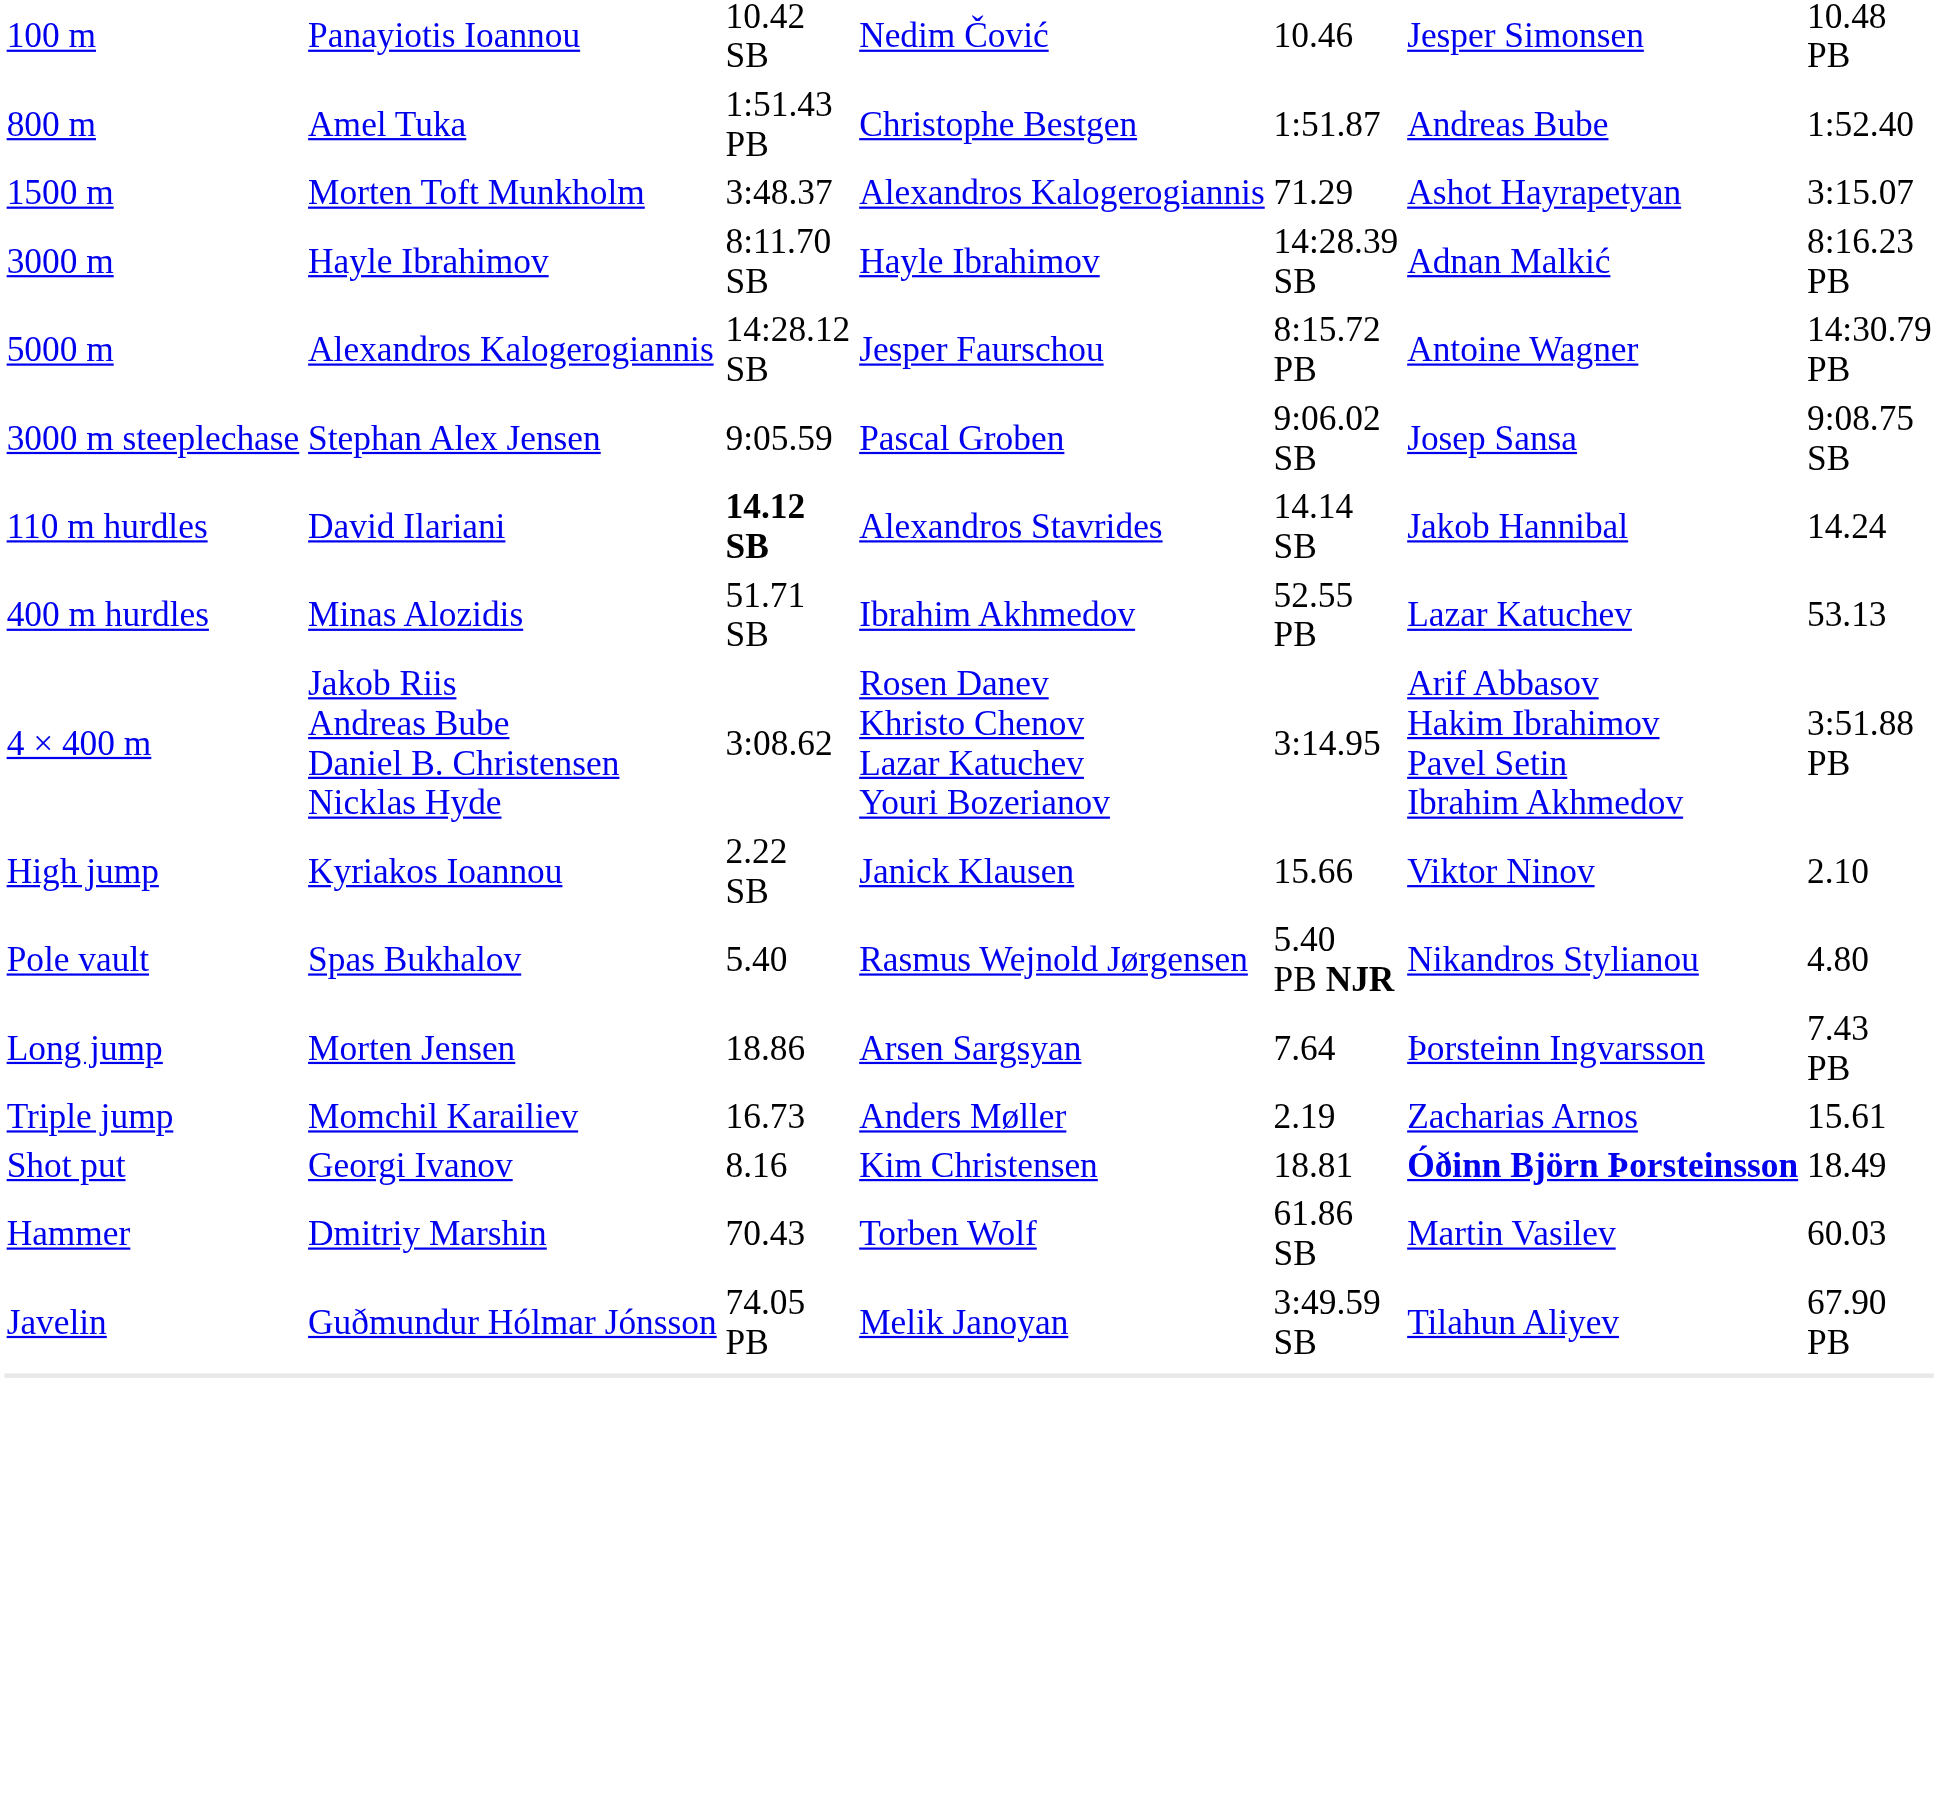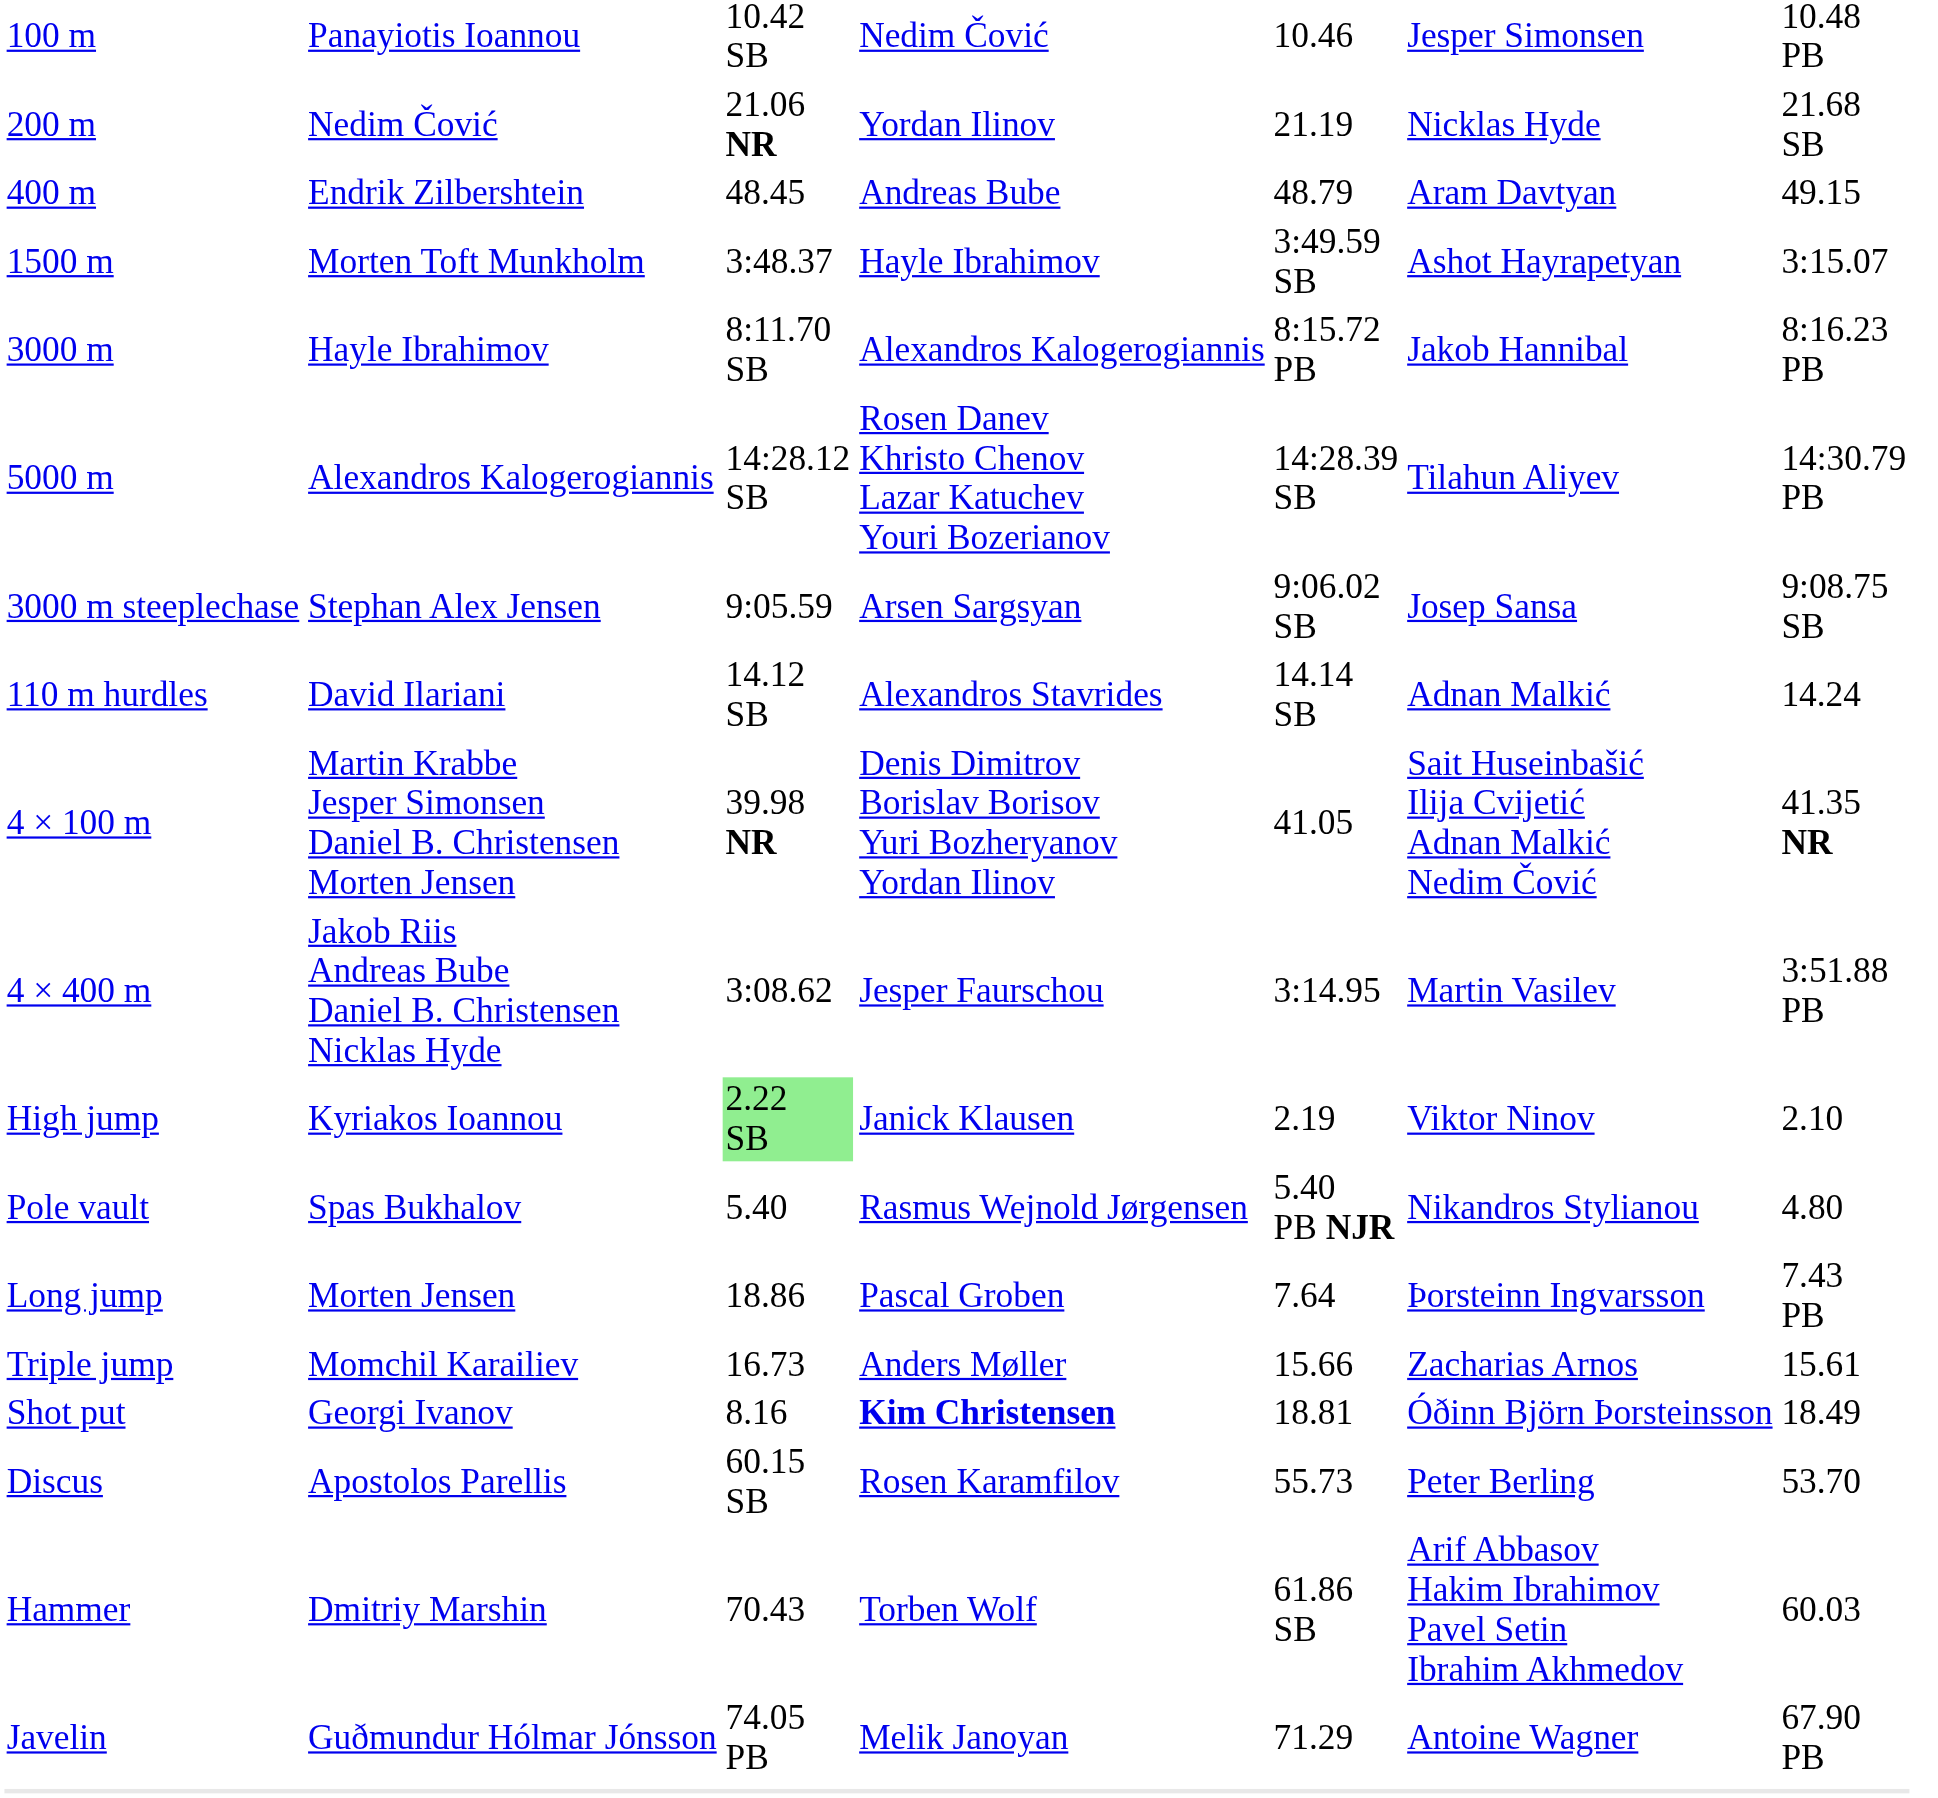+ row: 200 m | Nedim Čović | 21.06 NR | Yordan Ilinov | 21.19 | Nicklas Hyde | 21.68 SB
+ row: 400 m | Endrik Zilbershtein | 48.45 | Andreas Bube | 48.79 | Aram Davtyan | 49.15
- row: 800 m | Amel Tuka | 1:51.43 PB | Christophe Bestgen | 1:51.87 | Andreas Bube | 1:52.40
1500 m | column 4: Alexandros Kalogerogiannis -> Hayle Ibrahimov
1500 m | column 5: 71.29 -> 3:49.59 SB
3000 m | column 4: Hayle Ibrahimov -> Alexandros Kalogerogiannis
3000 m | column 5: 14:28.39 SB -> 8:15.72 PB
3000 m | column 6: Adnan Malkić -> Jakob Hannibal
5000 m | column 4: Jesper Faurschou -> Rosen Danev Khristo Chenov Lazar Katuchev Youri Bozerianov
5000 m | column 5: 8:15.72 PB -> 14:28.39 SB
5000 m | column 6: Antoine Wagner -> Tilahun Aliyev
3000 m steeplechase | column 4: Pascal Groben -> Arsen Sargsyan
110 m hurdles | column 3: bold -> normal
110 m hurdles | column 6: Jakob Hannibal -> Adnan Malkić
- row: 400 m hurdles | Minas Alozidis | 51.71 SB | Ibrahim Akhmedov | 52.55 PB | Lazar Katuchev | 53.13
+ row: 4 × 100 m | Martin Krabbe Jesper Simonsen Daniel B. Christensen Morten Jensen | 39.98 NR | Denis Dimitrov Borislav Borisov Yuri Bozheryanov Yordan Ilinov | 41.05 | Sait Huseinbašić Ilija Cvijetić Adnan Malkić Nedim Čović | 41.35 NR
4 × 400 m | column 4: Rosen Danev Khristo Chenov Lazar Katuchev Youri Bozerianov -> Jesper Faurschou
4 × 400 m | column 6: Arif Abbasov Hakim Ibrahimov Pavel Setin Ibrahim Akhmedov -> Martin Vasilev
High jump | column 3: no background -> lightgreen background
High jump | column 5: 15.66 -> 2.19
Long jump | column 4: Arsen Sargsyan -> Pascal Groben
Triple jump | column 5: 2.19 -> 15.66
Shot put | column 4: normal -> bold
Shot put | column 6: bold -> normal
+ row: Discus | Apostolos Parellis | 60.15 SB | Rosen Karamfilov | 55.73 | Peter Berling | 53.70
Hammer | column 6: Martin Vasilev -> Arif Abbasov Hakim Ibrahimov Pavel Setin Ibrahim Akhmedov
Javelin | column 5: 3:49.59 SB -> 71.29
Javelin | column 6: Tilahun Aliyev -> Antoine Wagner
